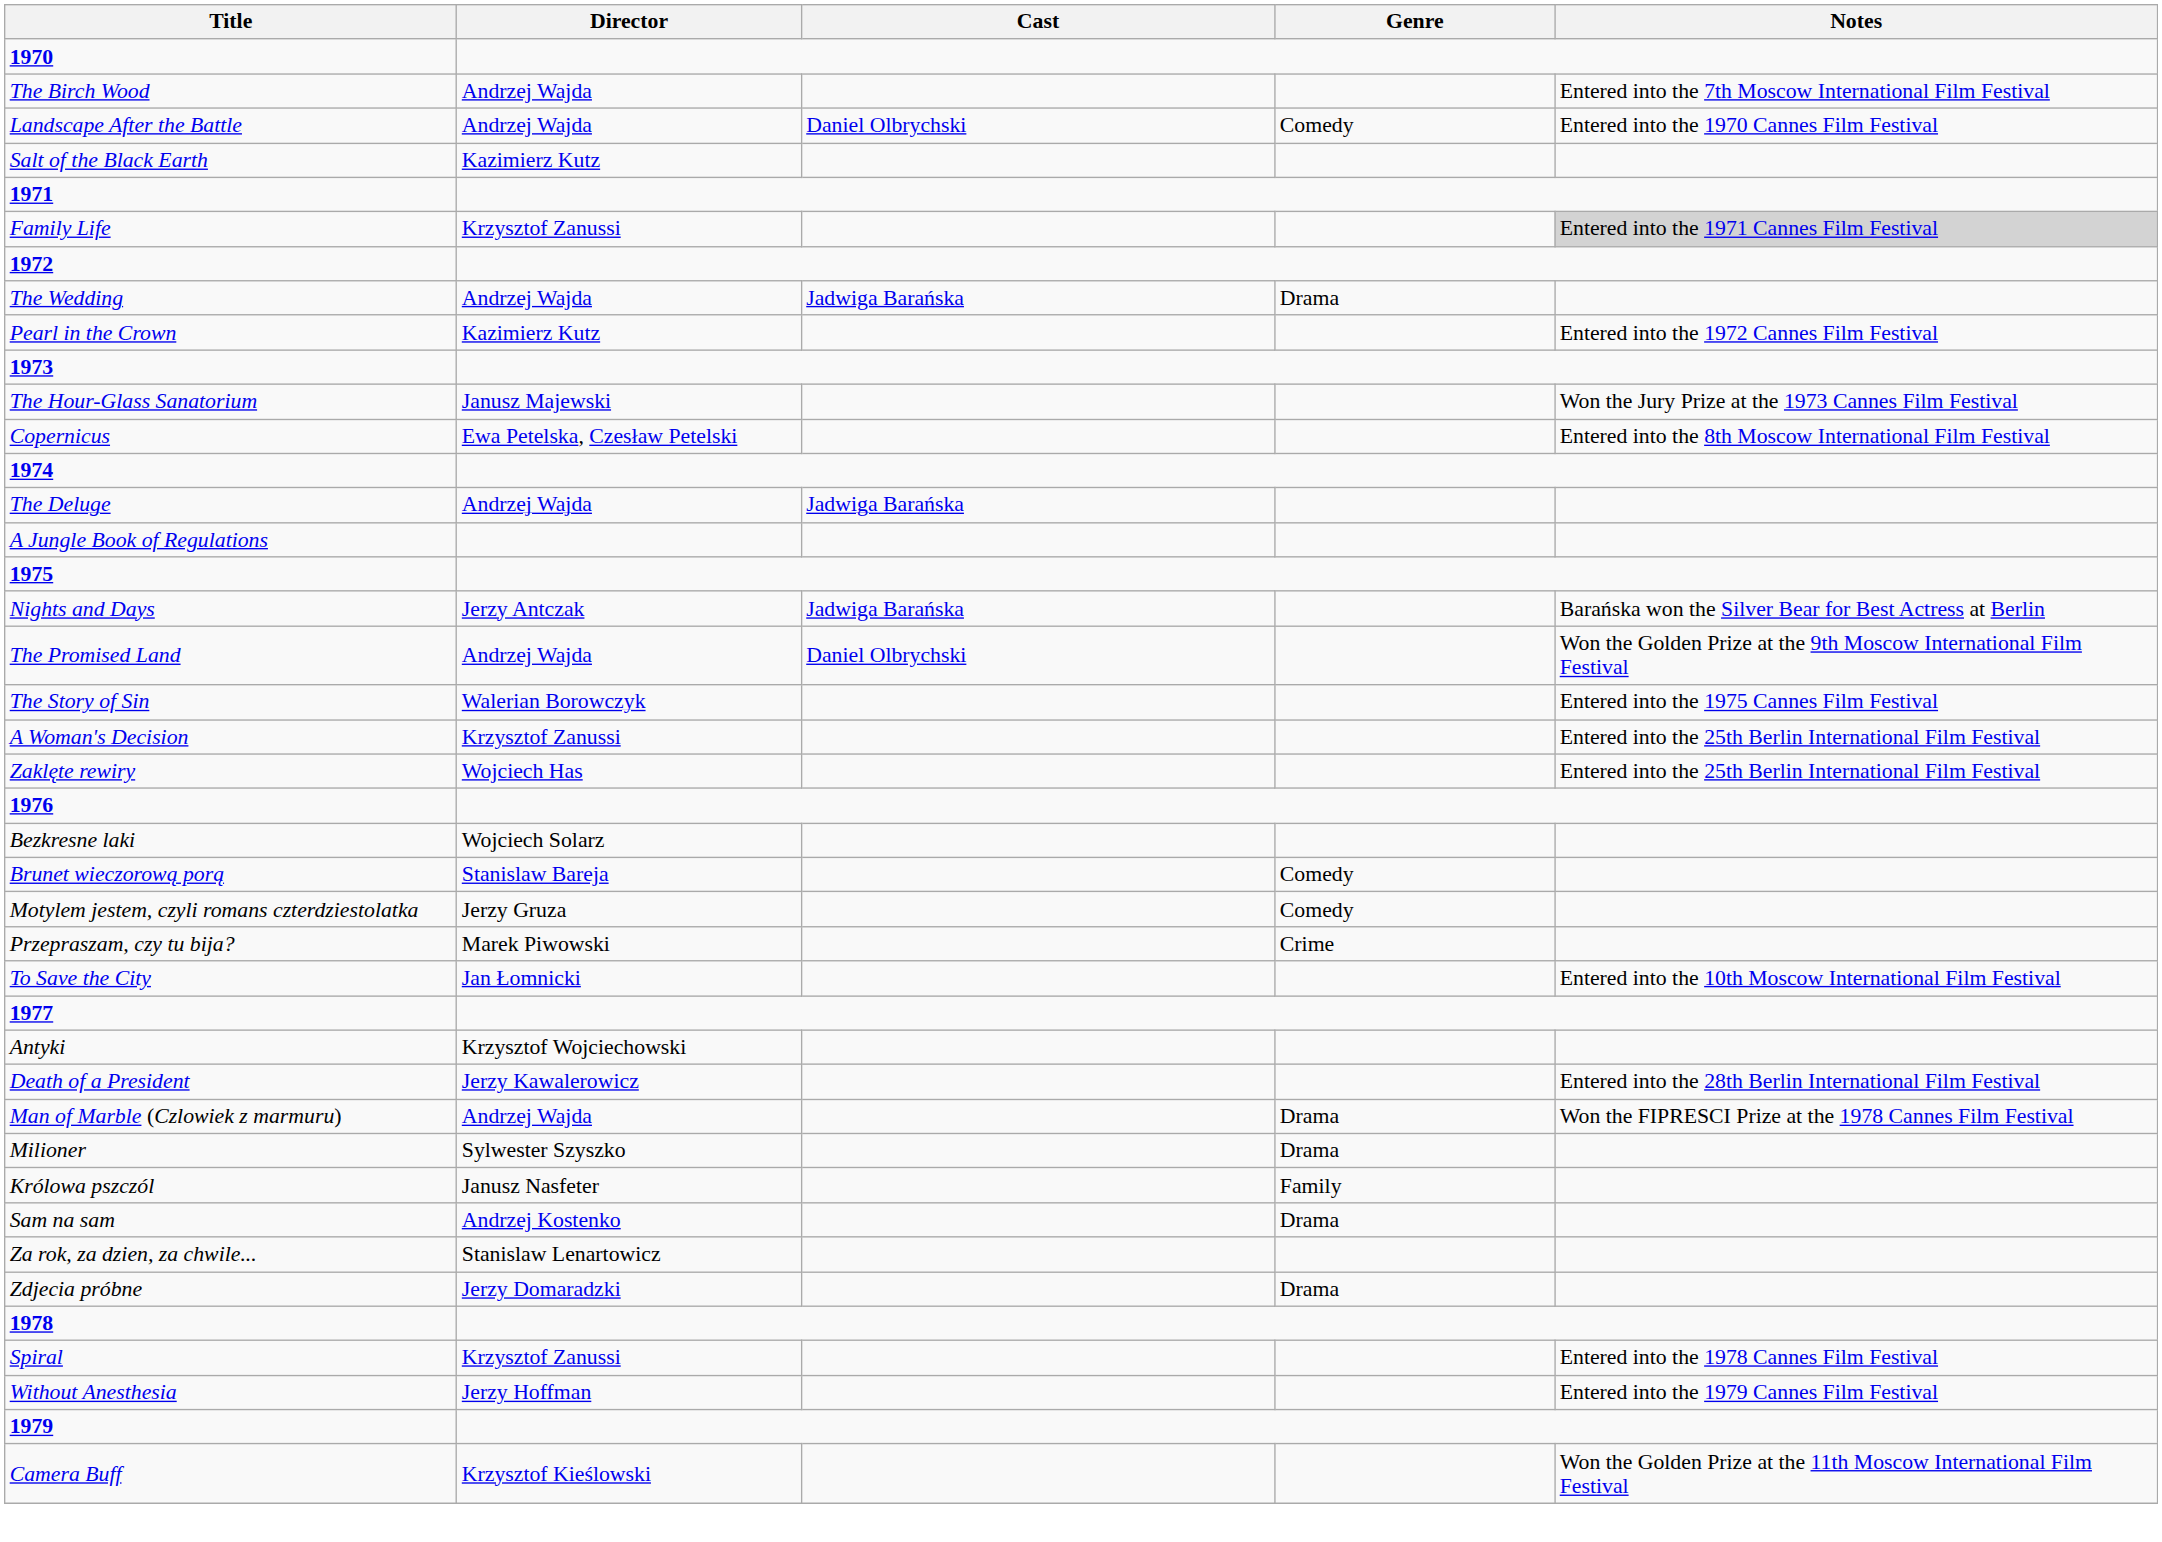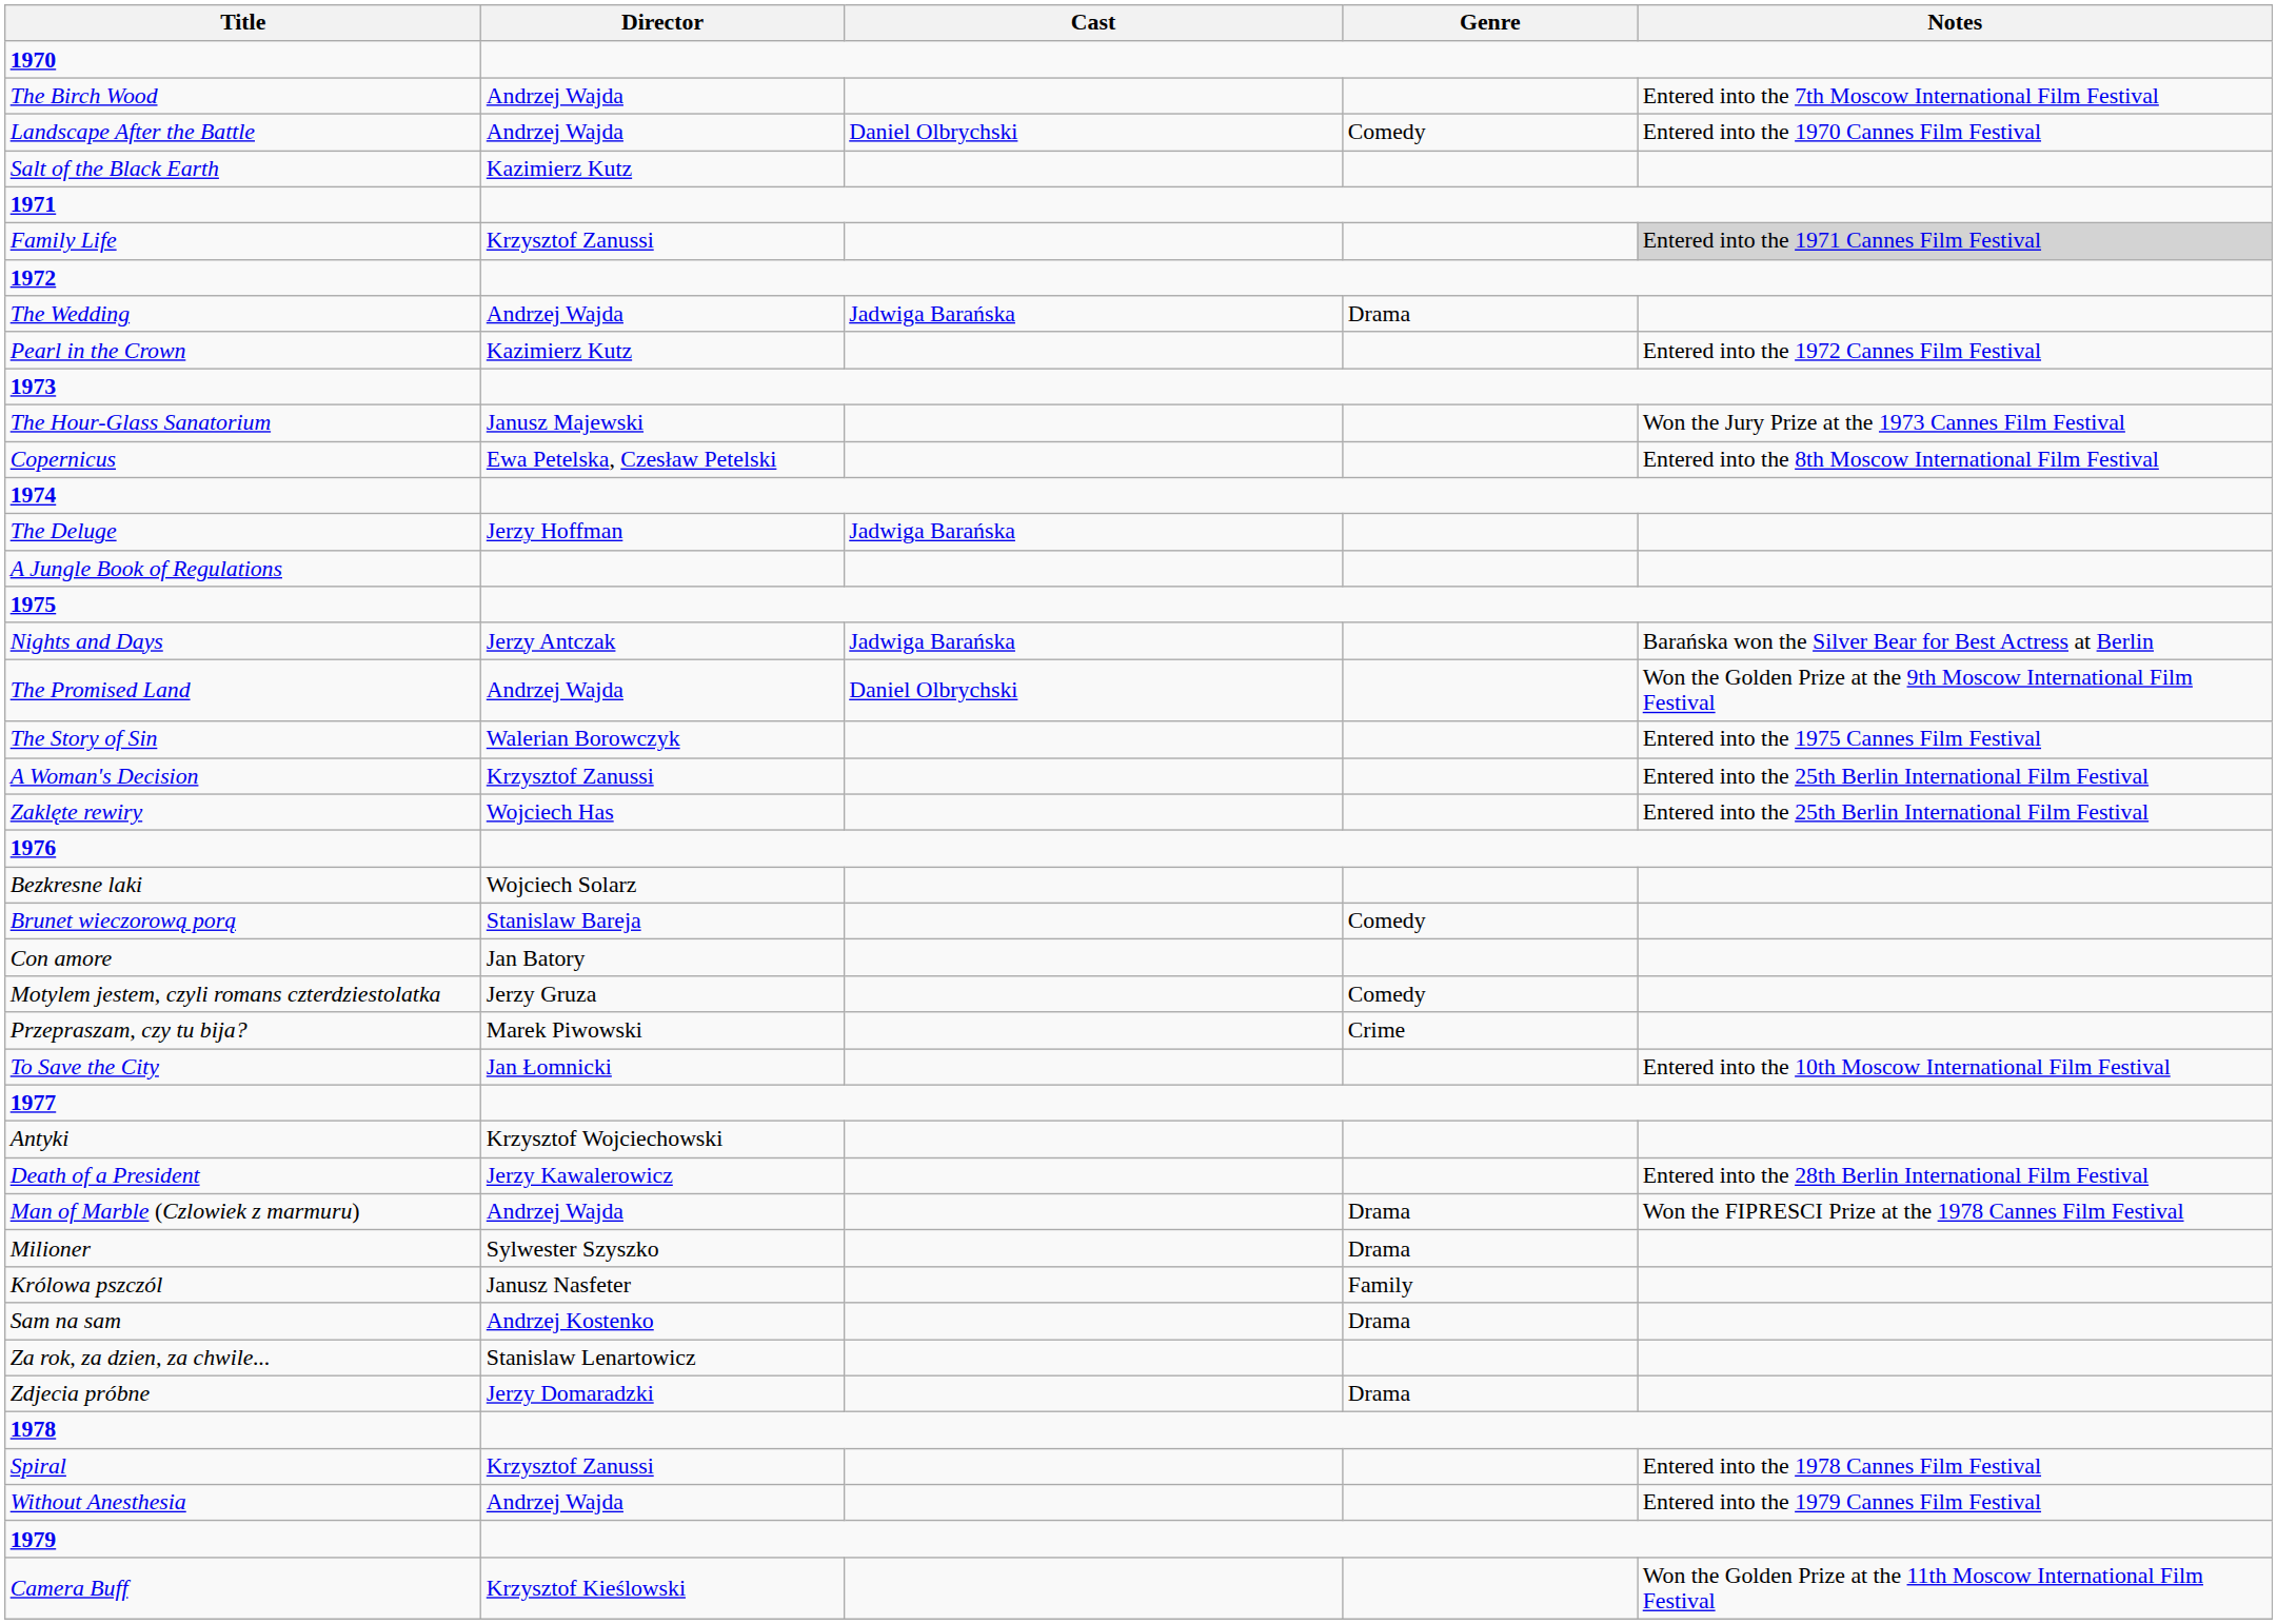The Deluge | Director: Andrzej Wajda -> Jerzy Hoffman
+ row: Con amore | Jan Batory
Without Anesthesia | Director: Jerzy Hoffman -> Andrzej Wajda
